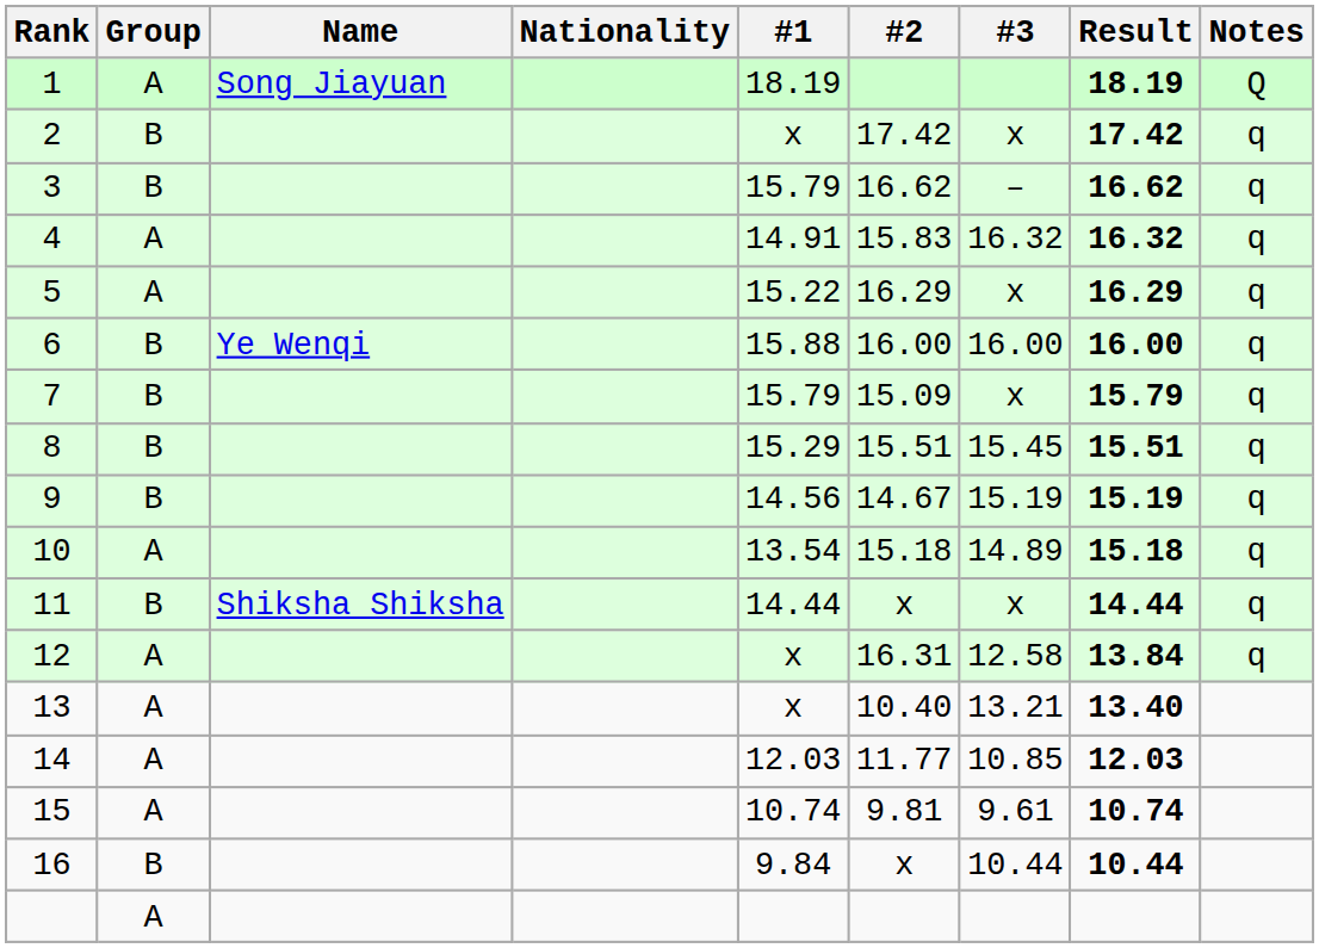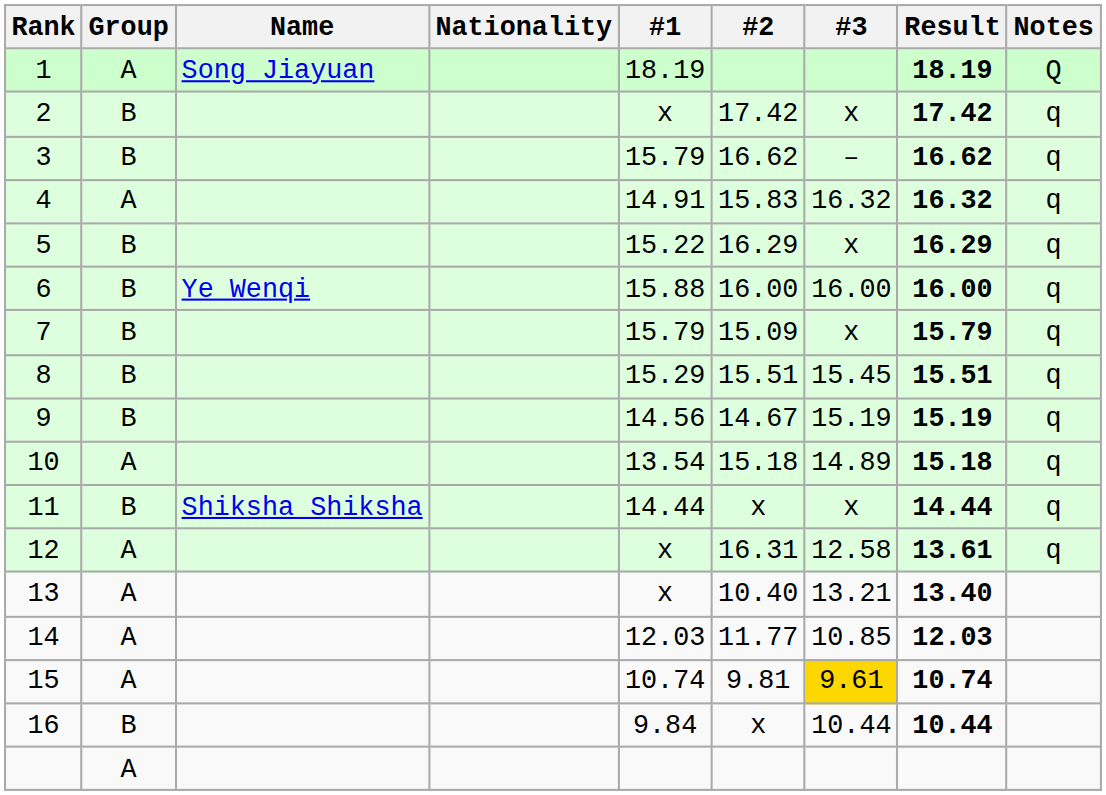5 | Group: A -> B
12 | Result: 13.84 -> 13.61
15 | #3: no background -> gold background
